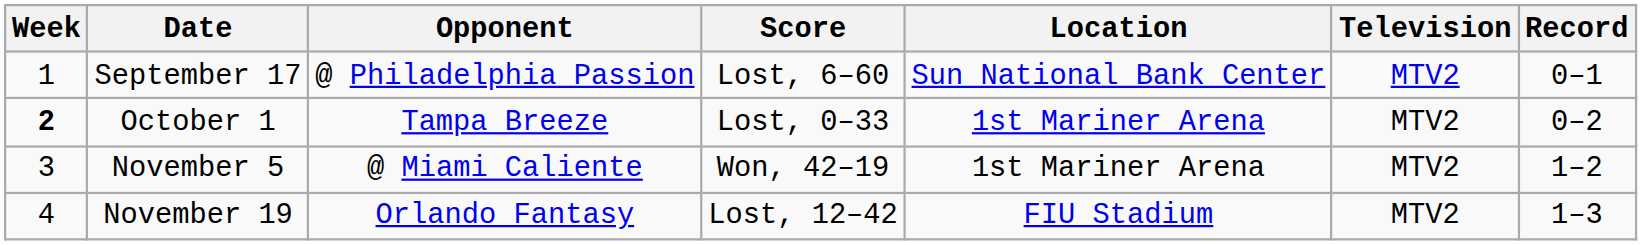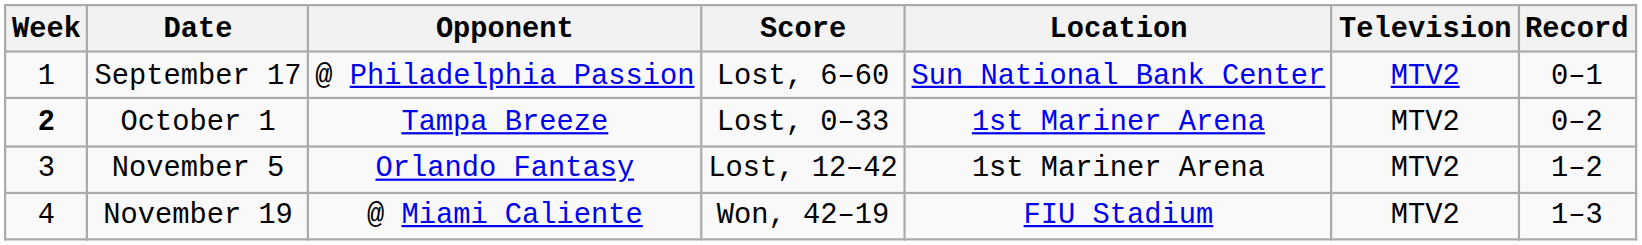November 5 | Opponent: @ Miami Caliente -> Orlando Fantasy
November 5 | Score: Won, 42–19 -> Lost, 12–42
November 19 | Opponent: Orlando Fantasy -> @ Miami Caliente
November 19 | Score: Lost, 12–42 -> Won, 42–19
